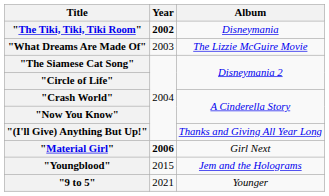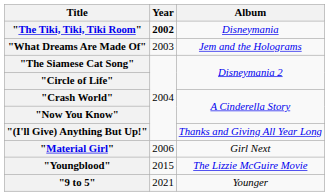"What Dreams Are Made Of" | Album: The Lizzie McGuire Movie -> Jem and the Holograms
"Material Girl" | Year: bold -> normal
"Youngblood" | Album: Jem and the Holograms -> The Lizzie McGuire Movie
